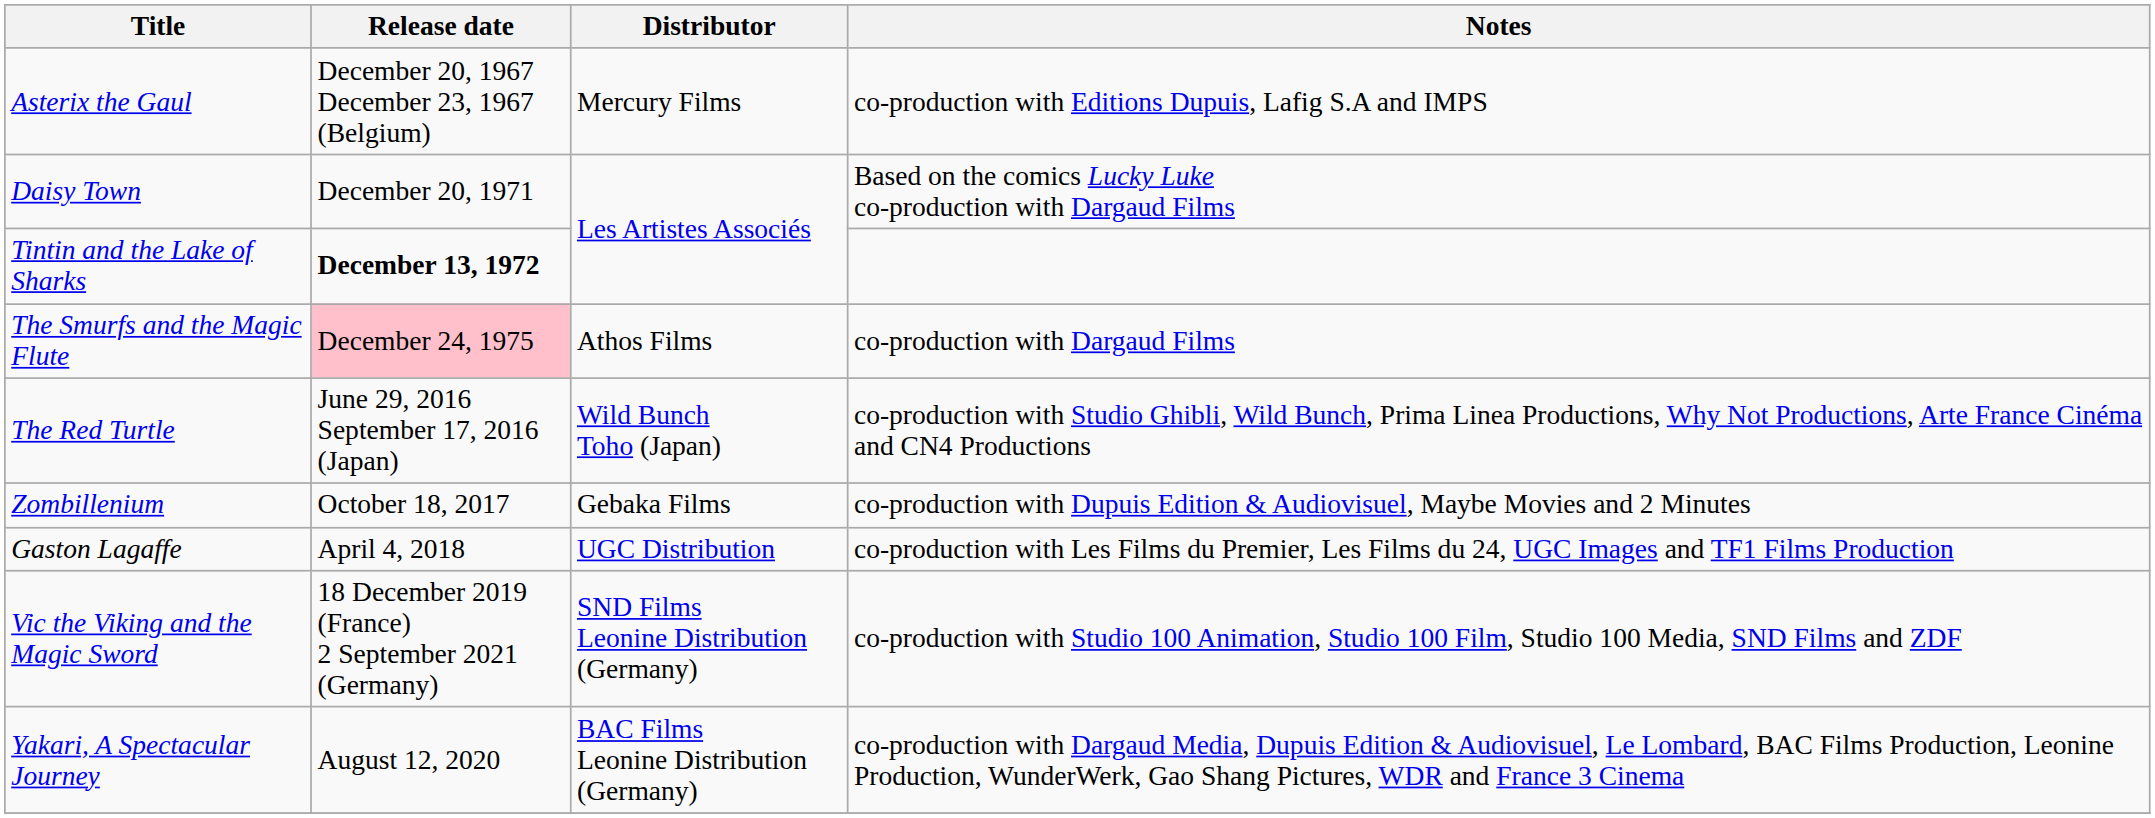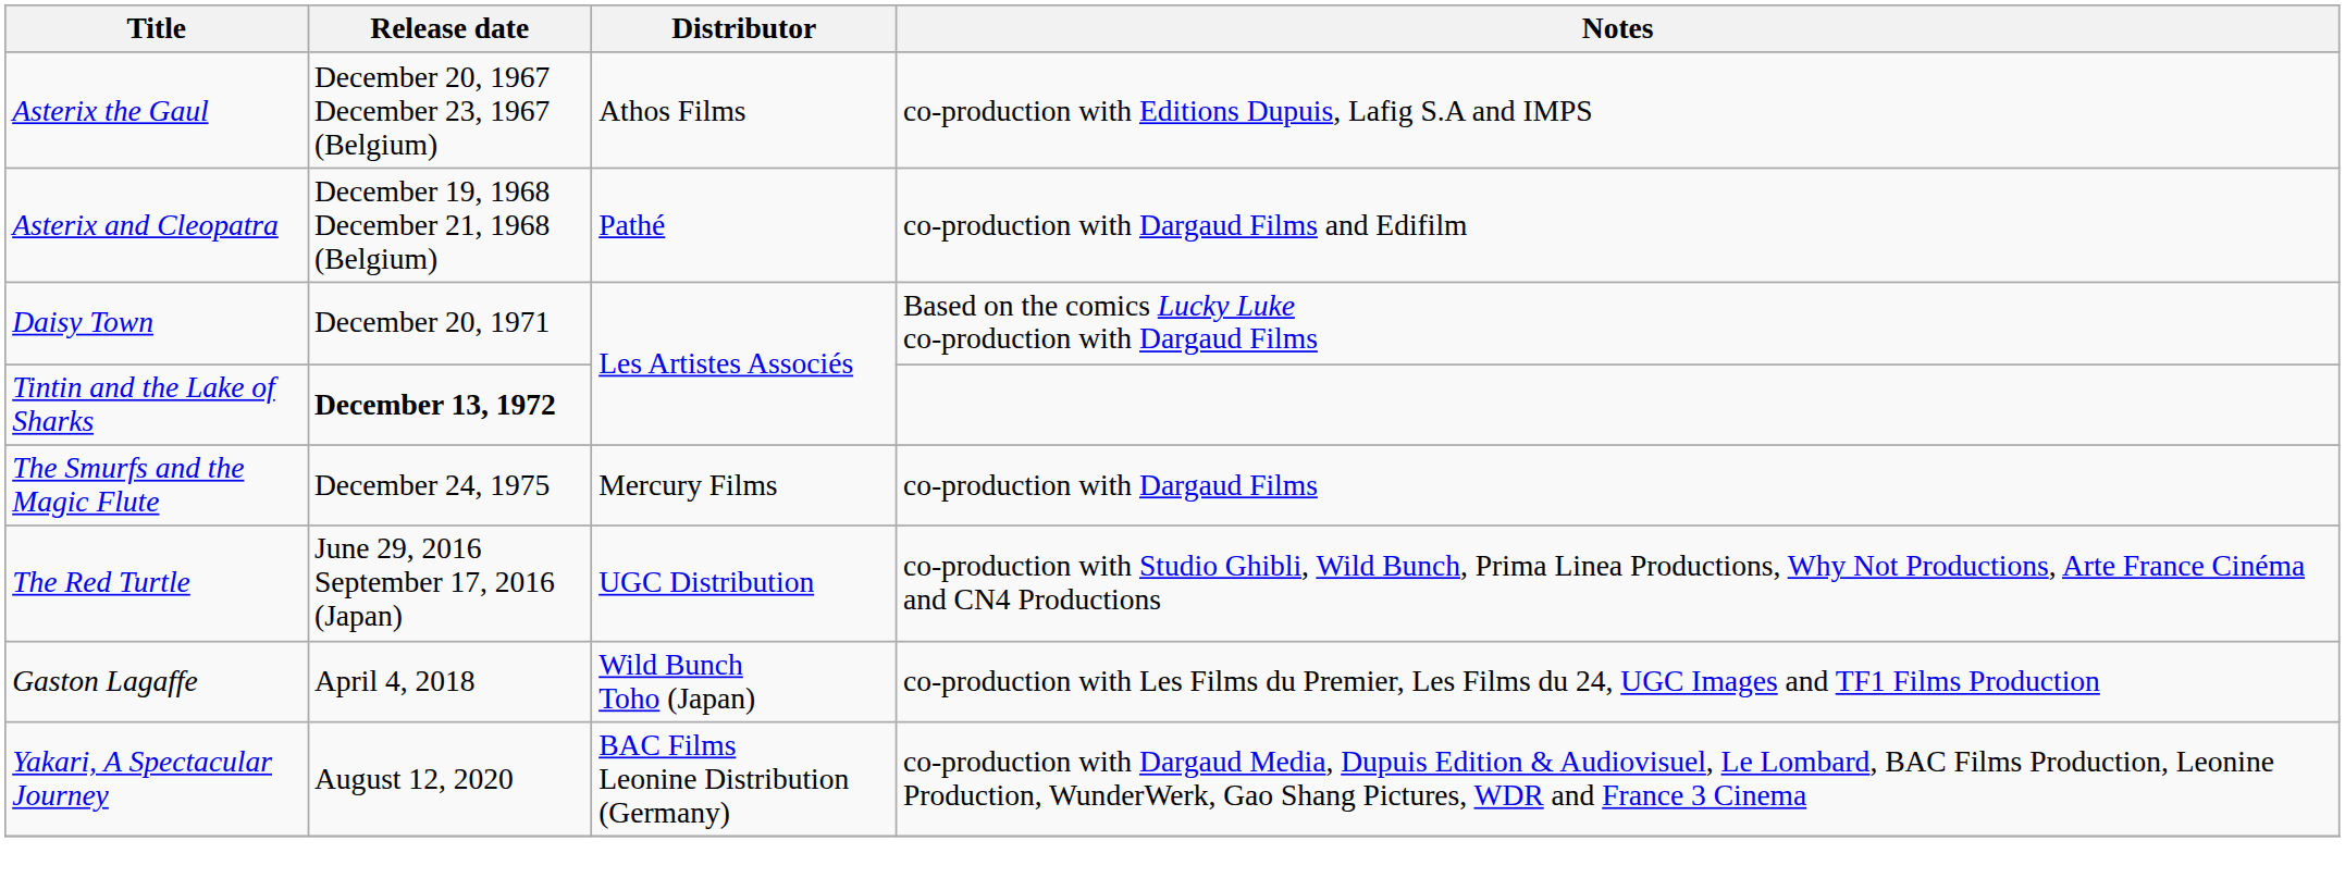Asterix the Gaul | Distributor: Mercury Films -> Athos Films
+ row: Asterix and Cleopatra | December 19, 1968 December 21, 1968 (Belgium) | Pathé | co-production with Dargaud Films and Edifilm
The Smurfs and the Magic Flute | Release date: pink background -> no background
The Smurfs and the Magic Flute | Distributor: Athos Films -> Mercury Films
The Red Turtle | Distributor: Wild Bunch Toho (Japan) -> UGC Distribution
- row: Zombillenium | October 18, 2017 | Gebaka Films | co-production with Dupuis Edition & Audiovisuel, Maybe Movies and 2 Minutes
Gaston Lagaffe | Distributor: UGC Distribution -> Wild Bunch Toho (Japan)
- row: Vic the Viking and the Magic Sword | 18 December 2019 (France) 2 September 2021 (Germany) | SND Films Leonine Distribution (Germany) | co-production with Studio 100 Animation, Studio 100 Film, Studio 100 Media, SND Films and ZDF
